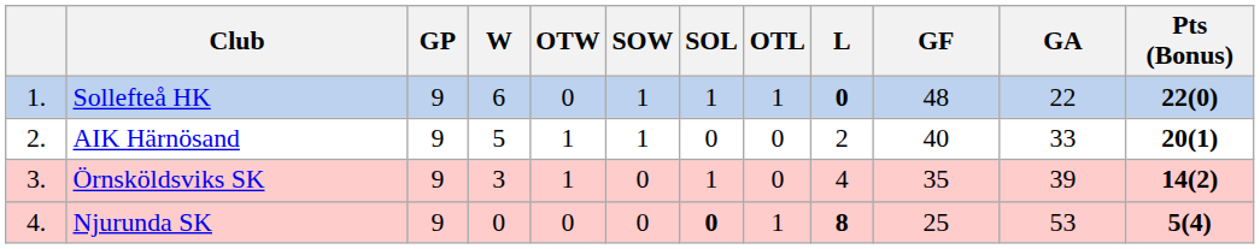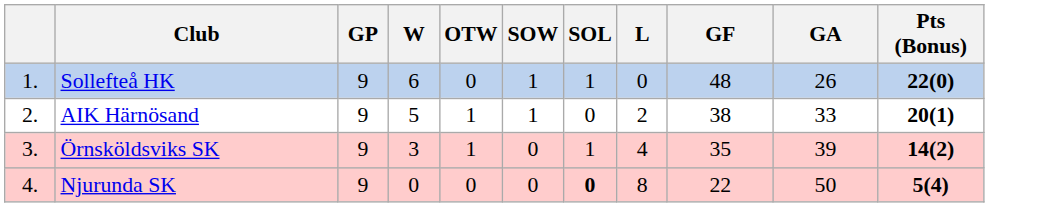- column: OTL | 1 | 0 | 0 | 1
Sollefteå HK | L: bold -> normal
Sollefteå HK | GA: 22 -> 26
AIK Härnösand | GF: 40 -> 38
Njurunda SK | L: bold -> normal
Njurunda SK | GF: 25 -> 22
Njurunda SK | GA: 53 -> 50
